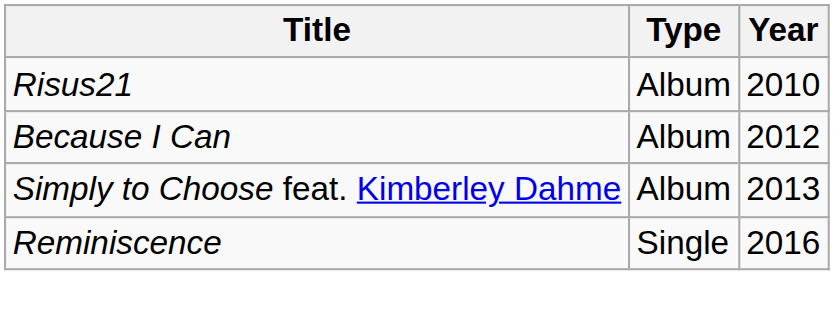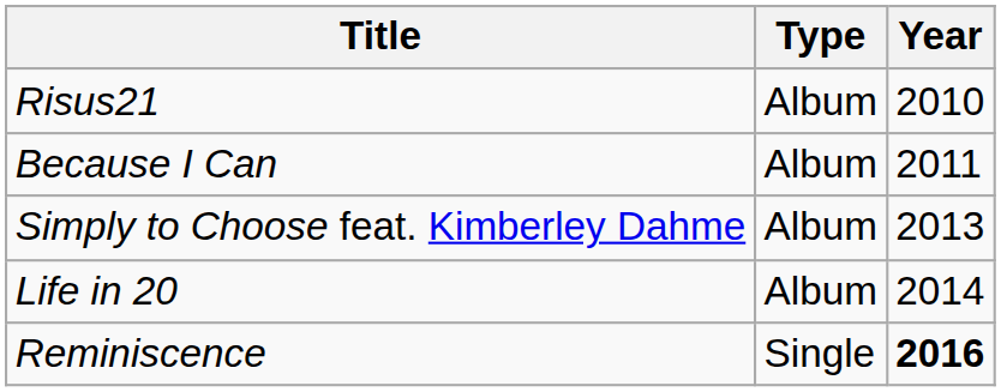Because I Can | Year: 2012 -> 2011
+ row: Life in 20 | Album | 2014
Reminiscence | Year: normal -> bold
